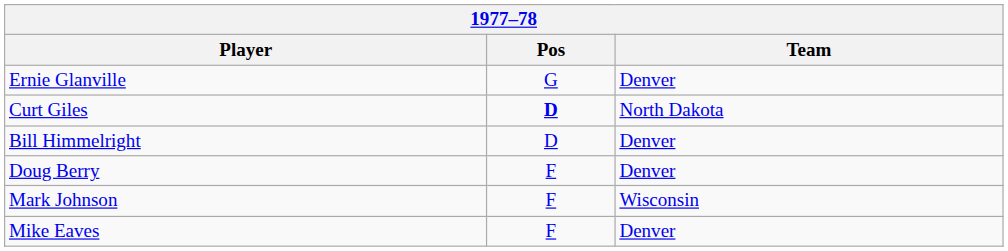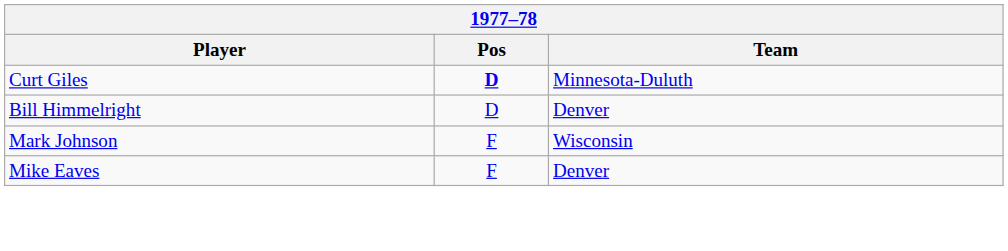- row: Ernie Glanville | G | Denver
Curt Giles | Team: North Dakota -> Minnesota-Duluth
- row: Doug Berry | F | Denver
